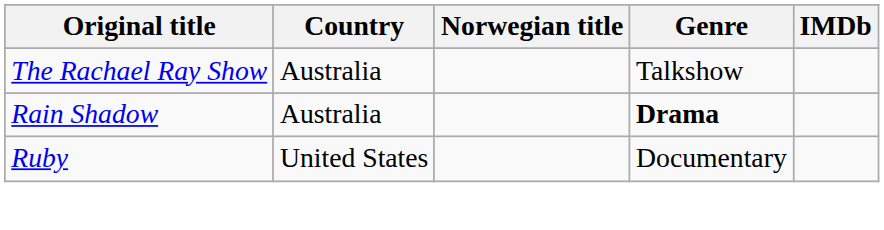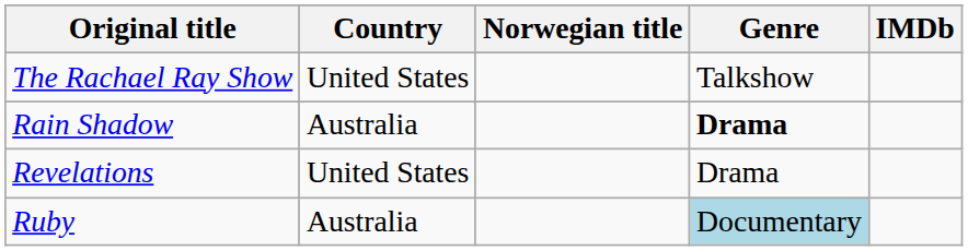The Rachael Ray Show | Country: Australia -> United States
+ row: Revelations | United States | Drama
Ruby | Country: United States -> Australia
Ruby | Genre: no background -> lightblue background
